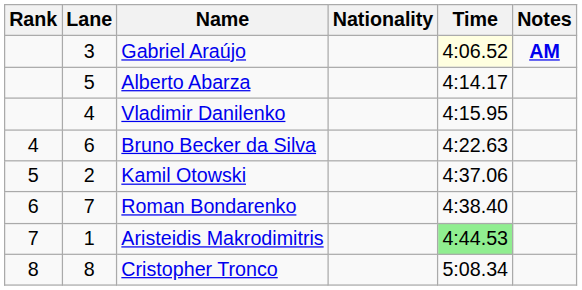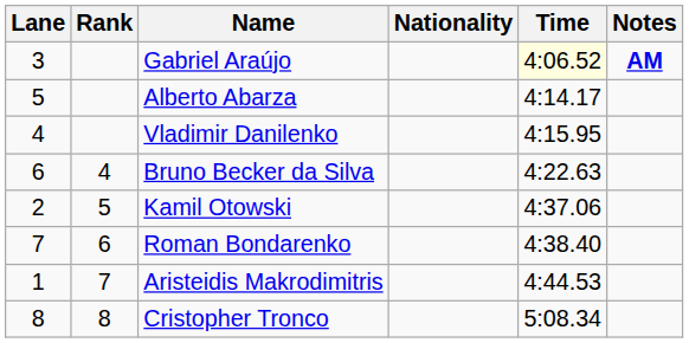columns swapped: Rank <-> Lane
Aristeidis Makrodimitris | Time: lightgreen background -> no background
